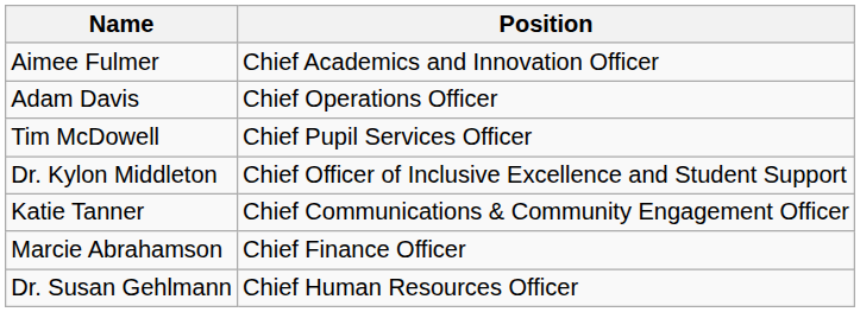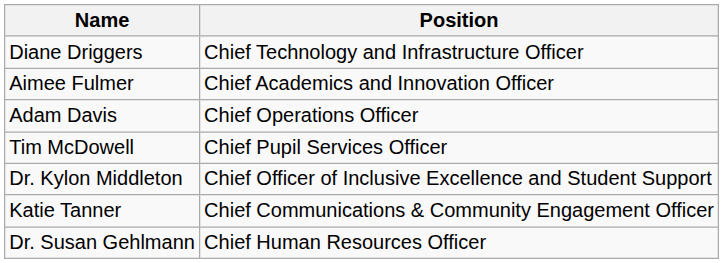+ row: Diane Driggers | Chief Technology and Infrastructure Officer
- row: Marcie Abrahamson | Chief Finance Officer
